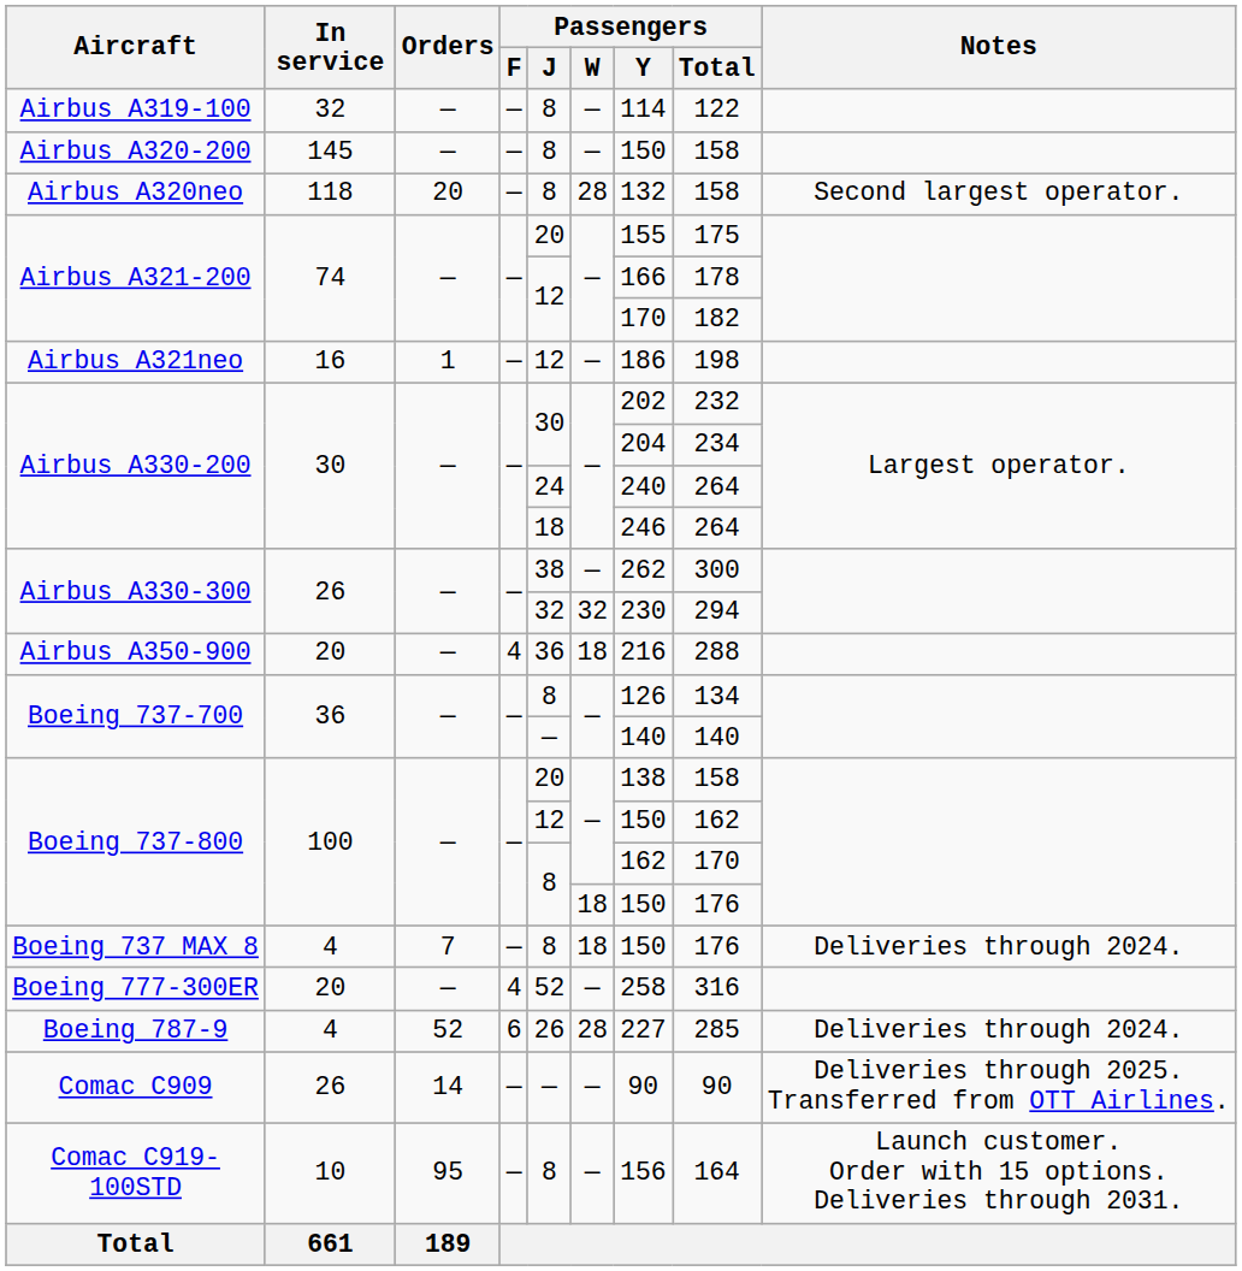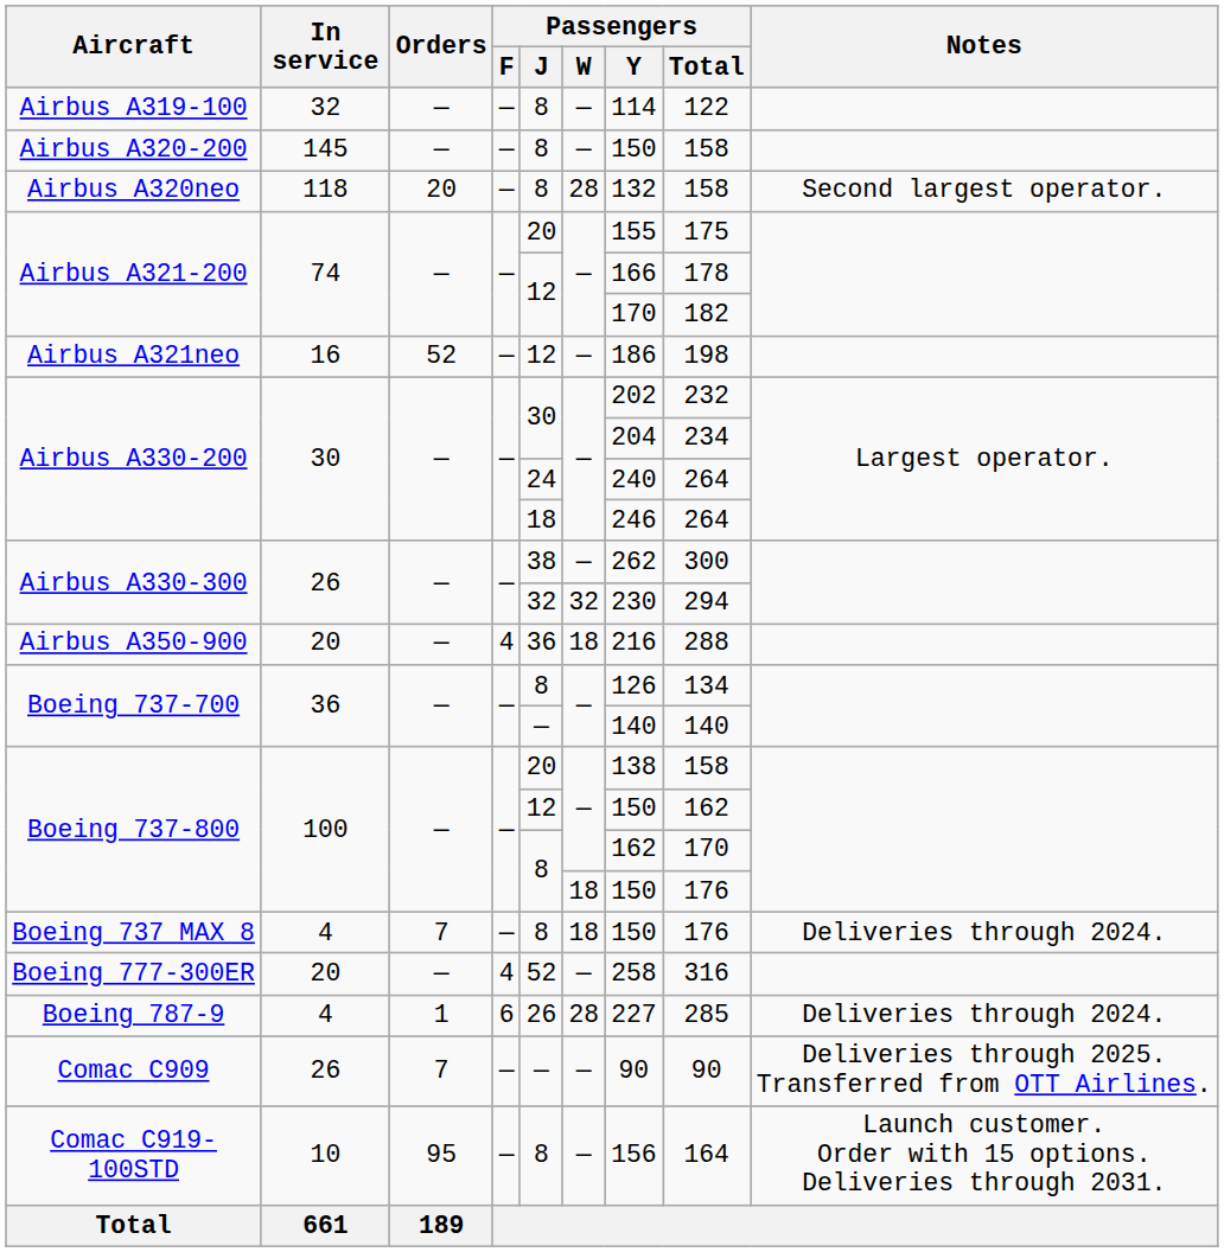Airbus A321neo | Orders: 1 -> 52
Boeing 787-9 | Orders: 52 -> 1
Comac C909 | Orders: 14 -> 7
